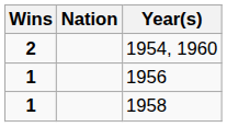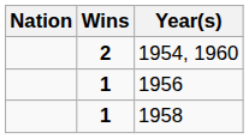columns swapped: Wins <-> Nation
